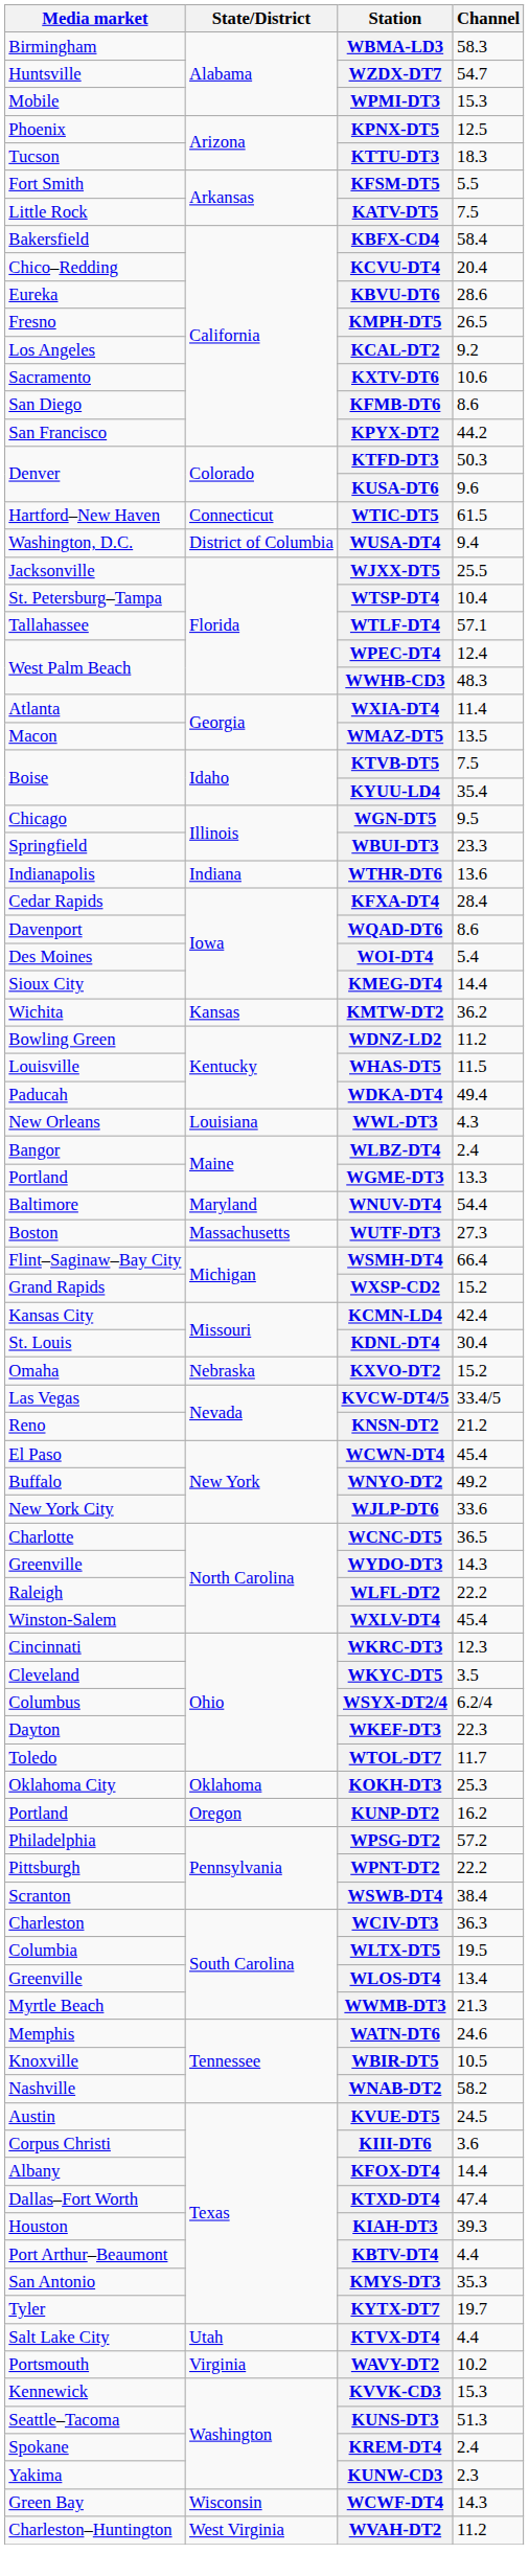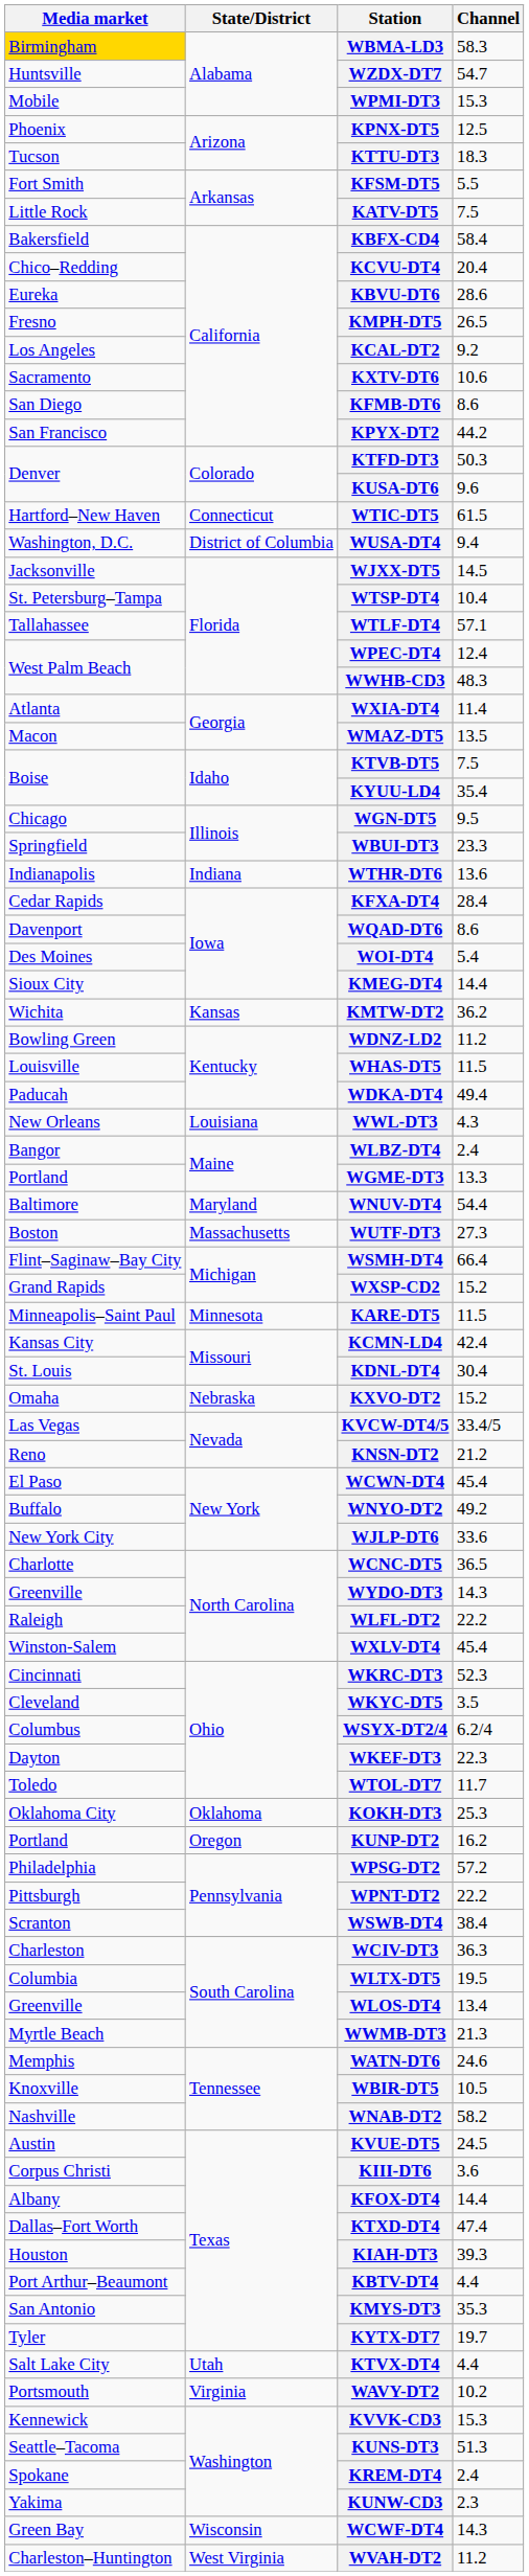WBMA-LD3 | Media market: no background -> gold background
WJXX-DT5 | Channel: 25.5 -> 14.5
+ row: Minneapolis–Saint Paul | Minnesota | KARE-DT5 | 11.5
WKRC-DT3 | Channel: 12.3 -> 52.3
